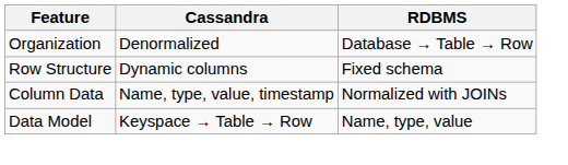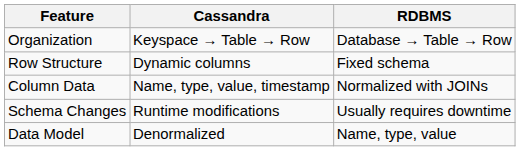Organization | Cassandra: Denormalized -> Keyspace → Table → Row
+ row: Schema Changes | Runtime modifications | Usually requires downtime
Data Model | Cassandra: Keyspace → Table → Row -> Denormalized
